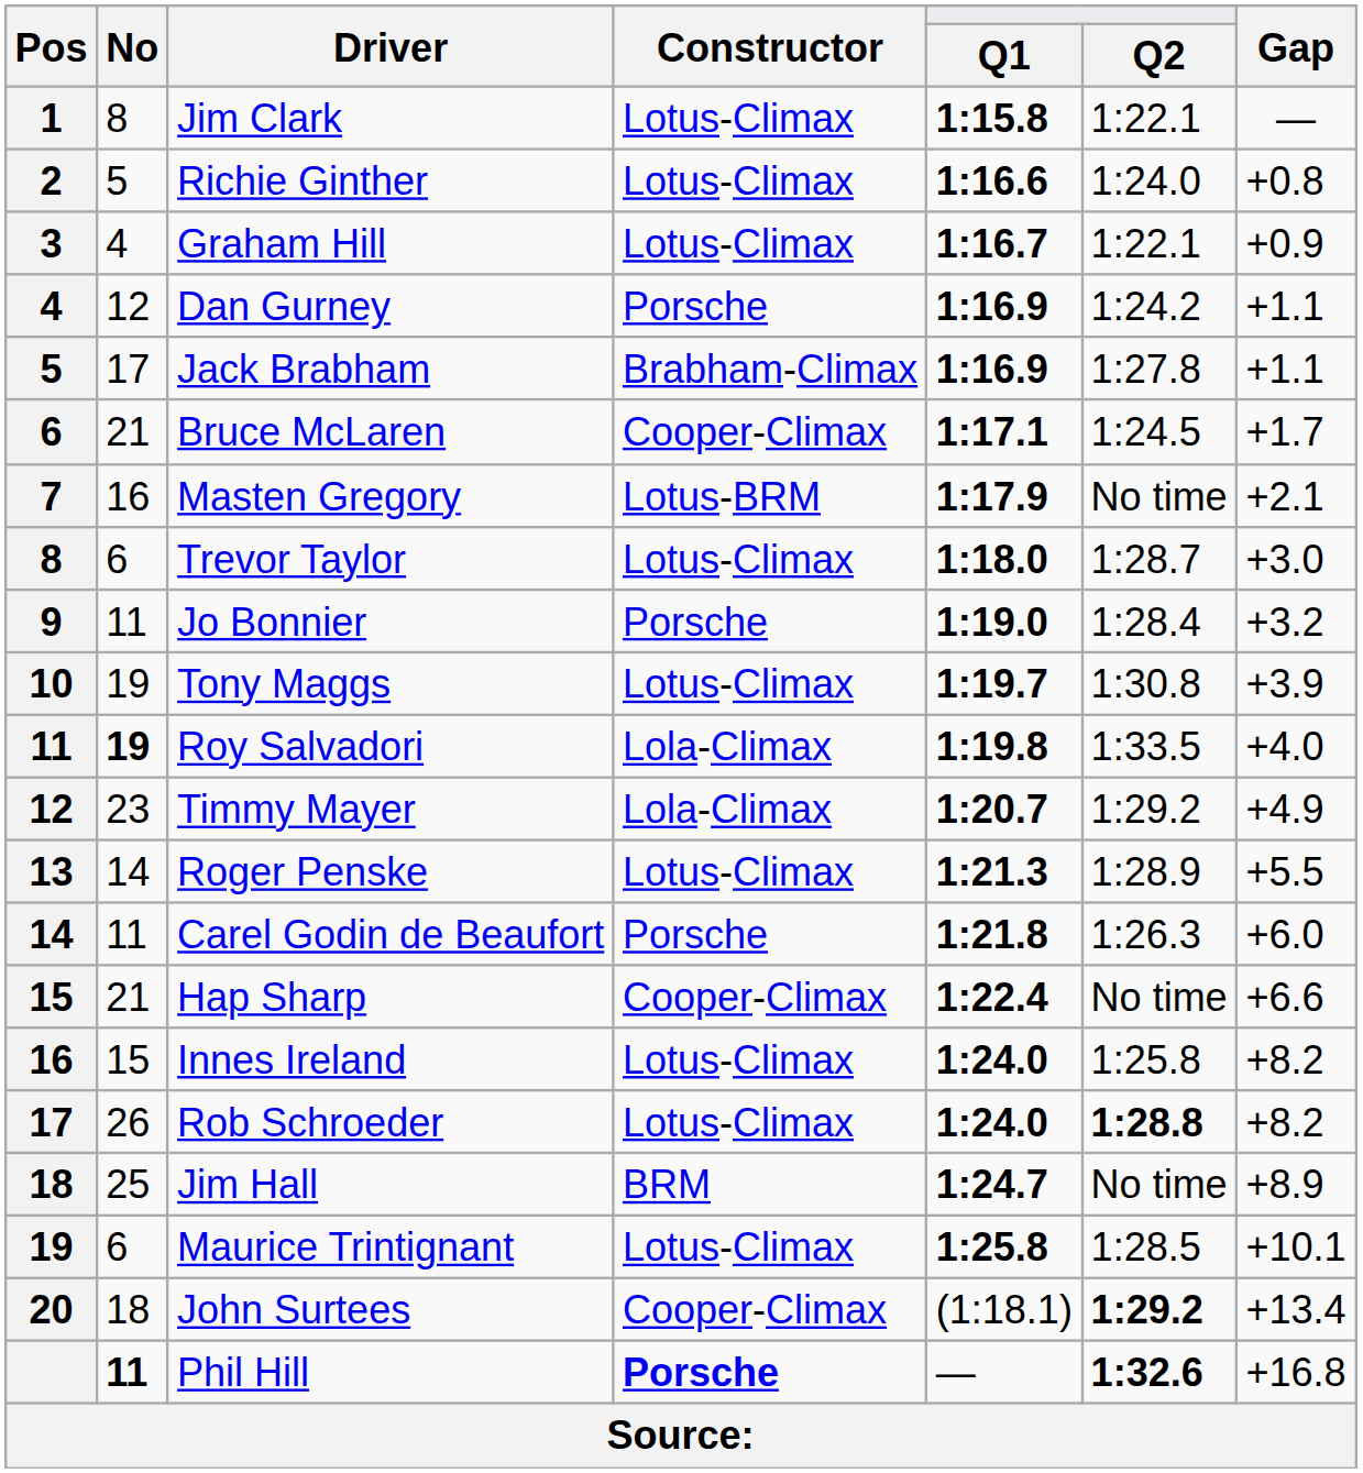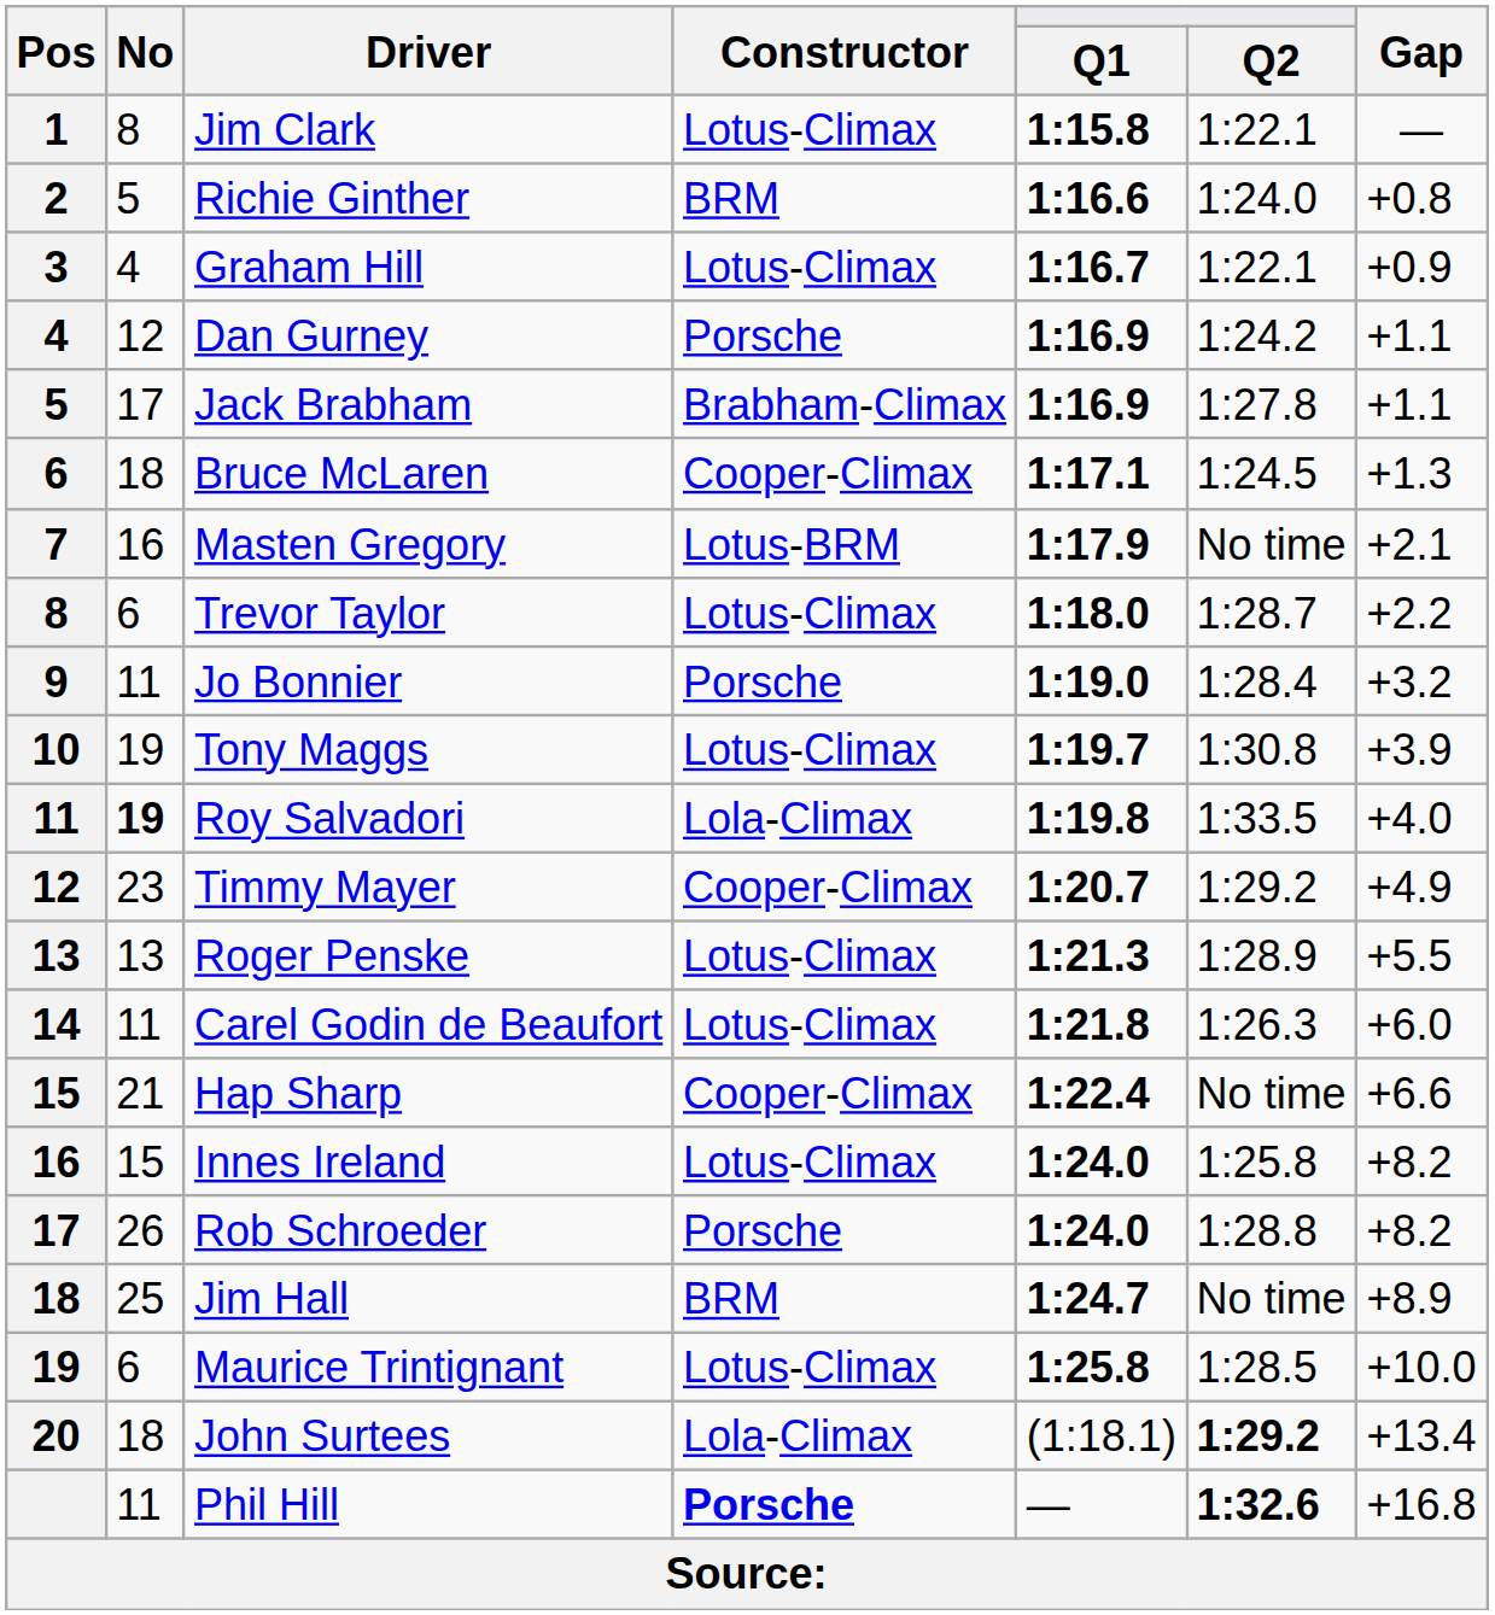Richie Ginther | Constructor: Lotus-Climax -> BRM
Bruce McLaren | No: 21 -> 18
Bruce McLaren | Gap: +1.7 -> +1.3
Trevor Taylor | Gap: +3.0 -> +2.2
Timmy Mayer | Constructor: Lola-Climax -> Cooper-Climax
Roger Penske | No: 14 -> 13
Carel Godin de Beaufort | Constructor: Porsche -> Lotus-Climax
Rob Schroeder | Constructor: Lotus-Climax -> Porsche
Rob Schroeder | Q2: bold -> normal
Maurice Trintignant | Gap: +10.1 -> +10.0
John Surtees | Constructor: Cooper-Climax -> Lola-Climax
Phil Hill | No: bold -> normal
